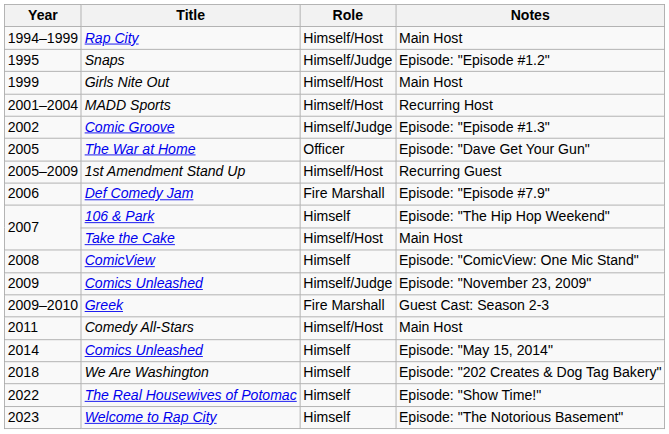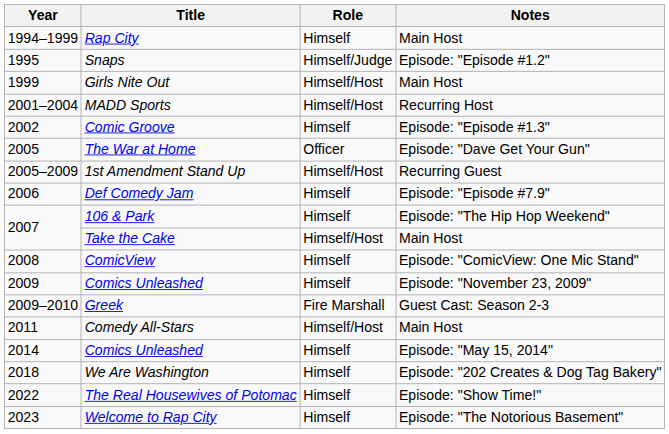Rap City | Role: Himself/Host -> Himself
Comic Groove | Role: Himself/Judge -> Himself
Def Comedy Jam | Role: Fire Marshall -> Himself
2009 / Comics Unleashed | Role: Himself/Judge -> Himself
